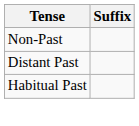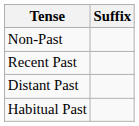+ row: Recent Past
